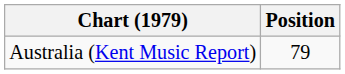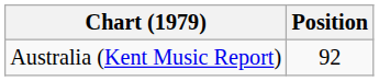Australia (Kent Music Report) | Position: 79 -> 92
